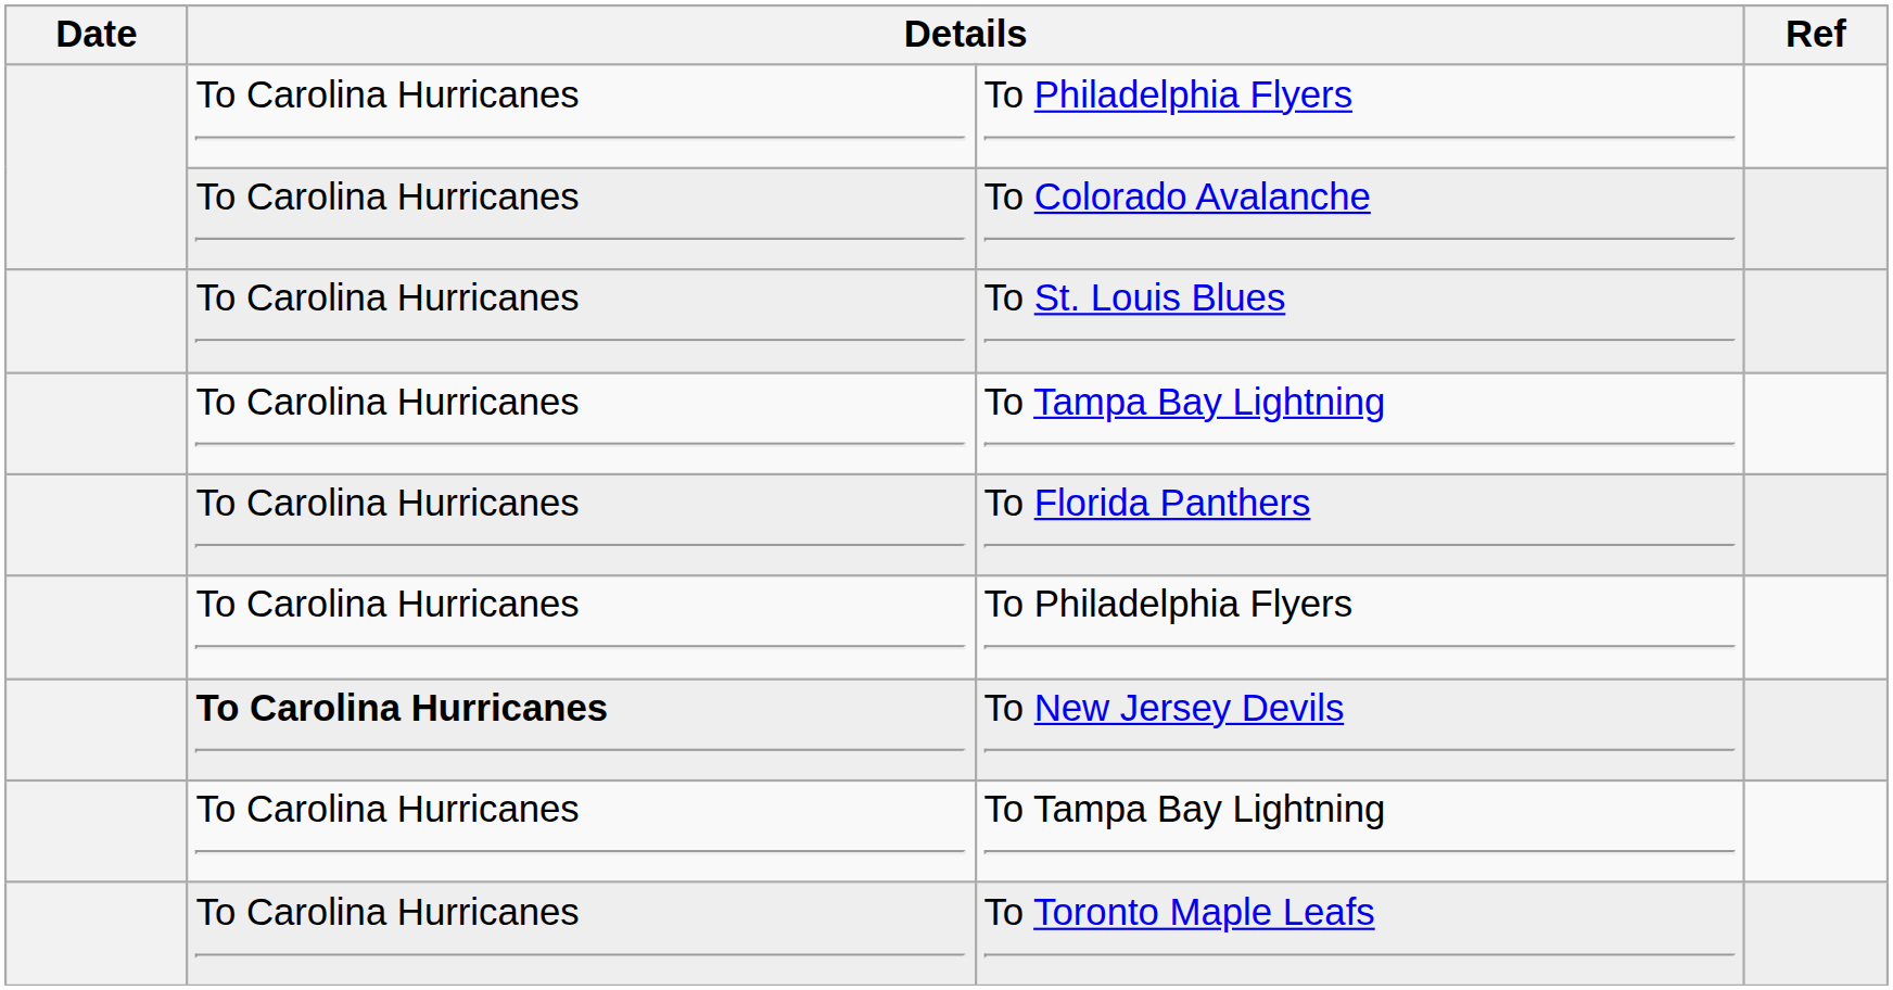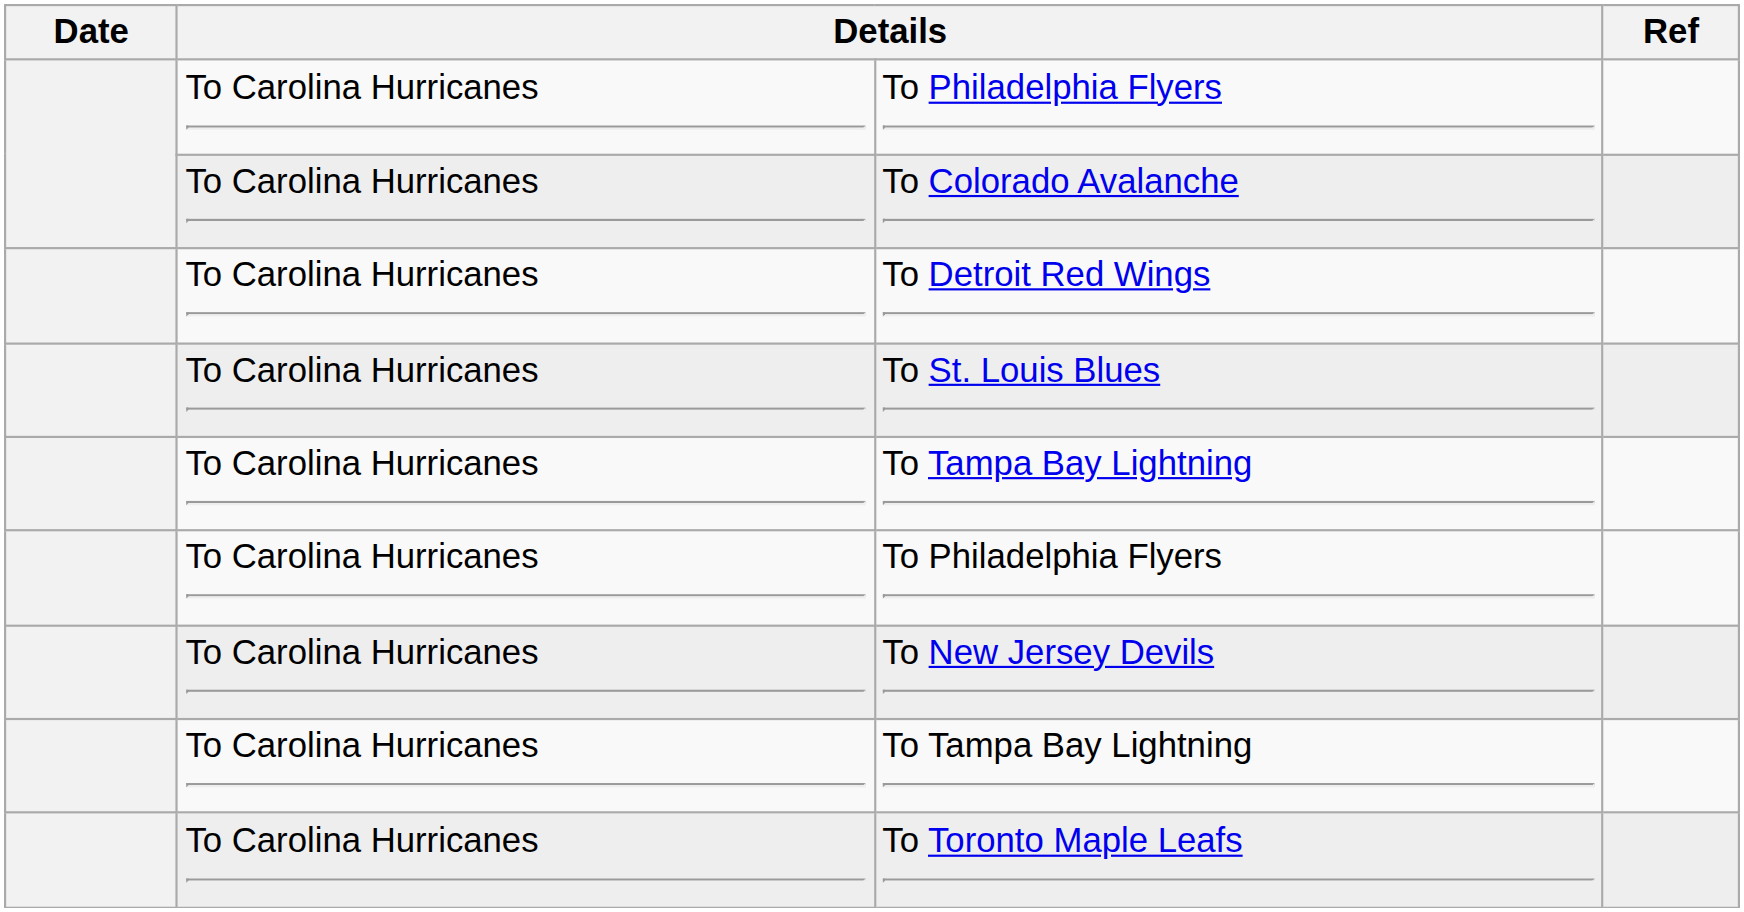+ row: To Carolina Hurricanes | To Detroit Red Wings
- row: To Carolina Hurricanes | To Florida Panthers
To New Jersey Devils | column 2: bold -> normal
